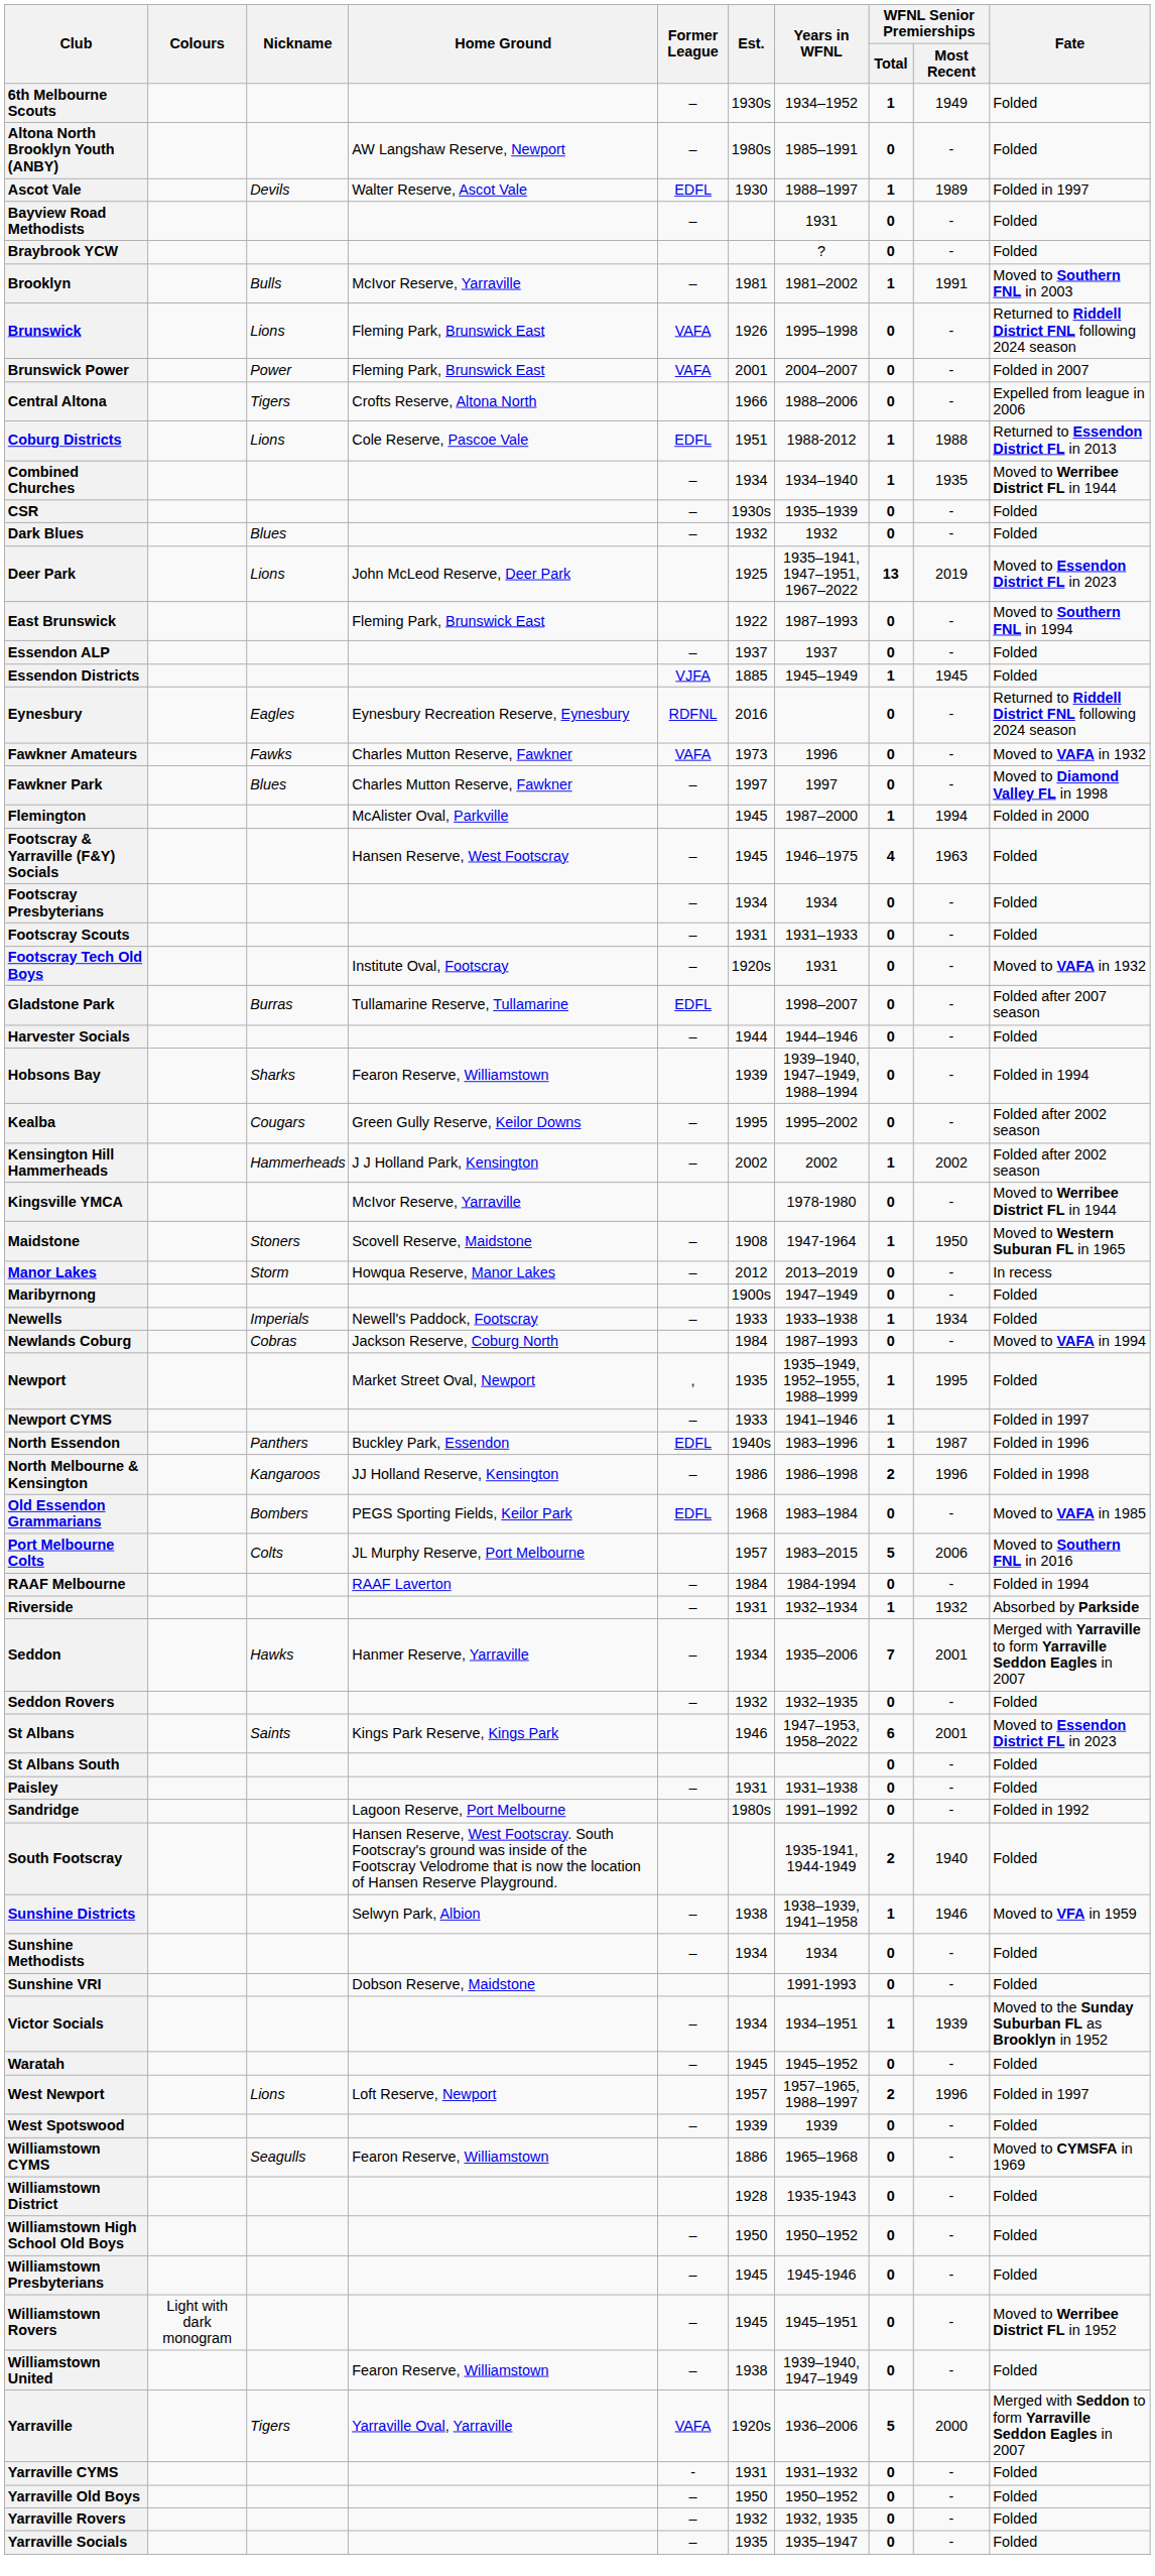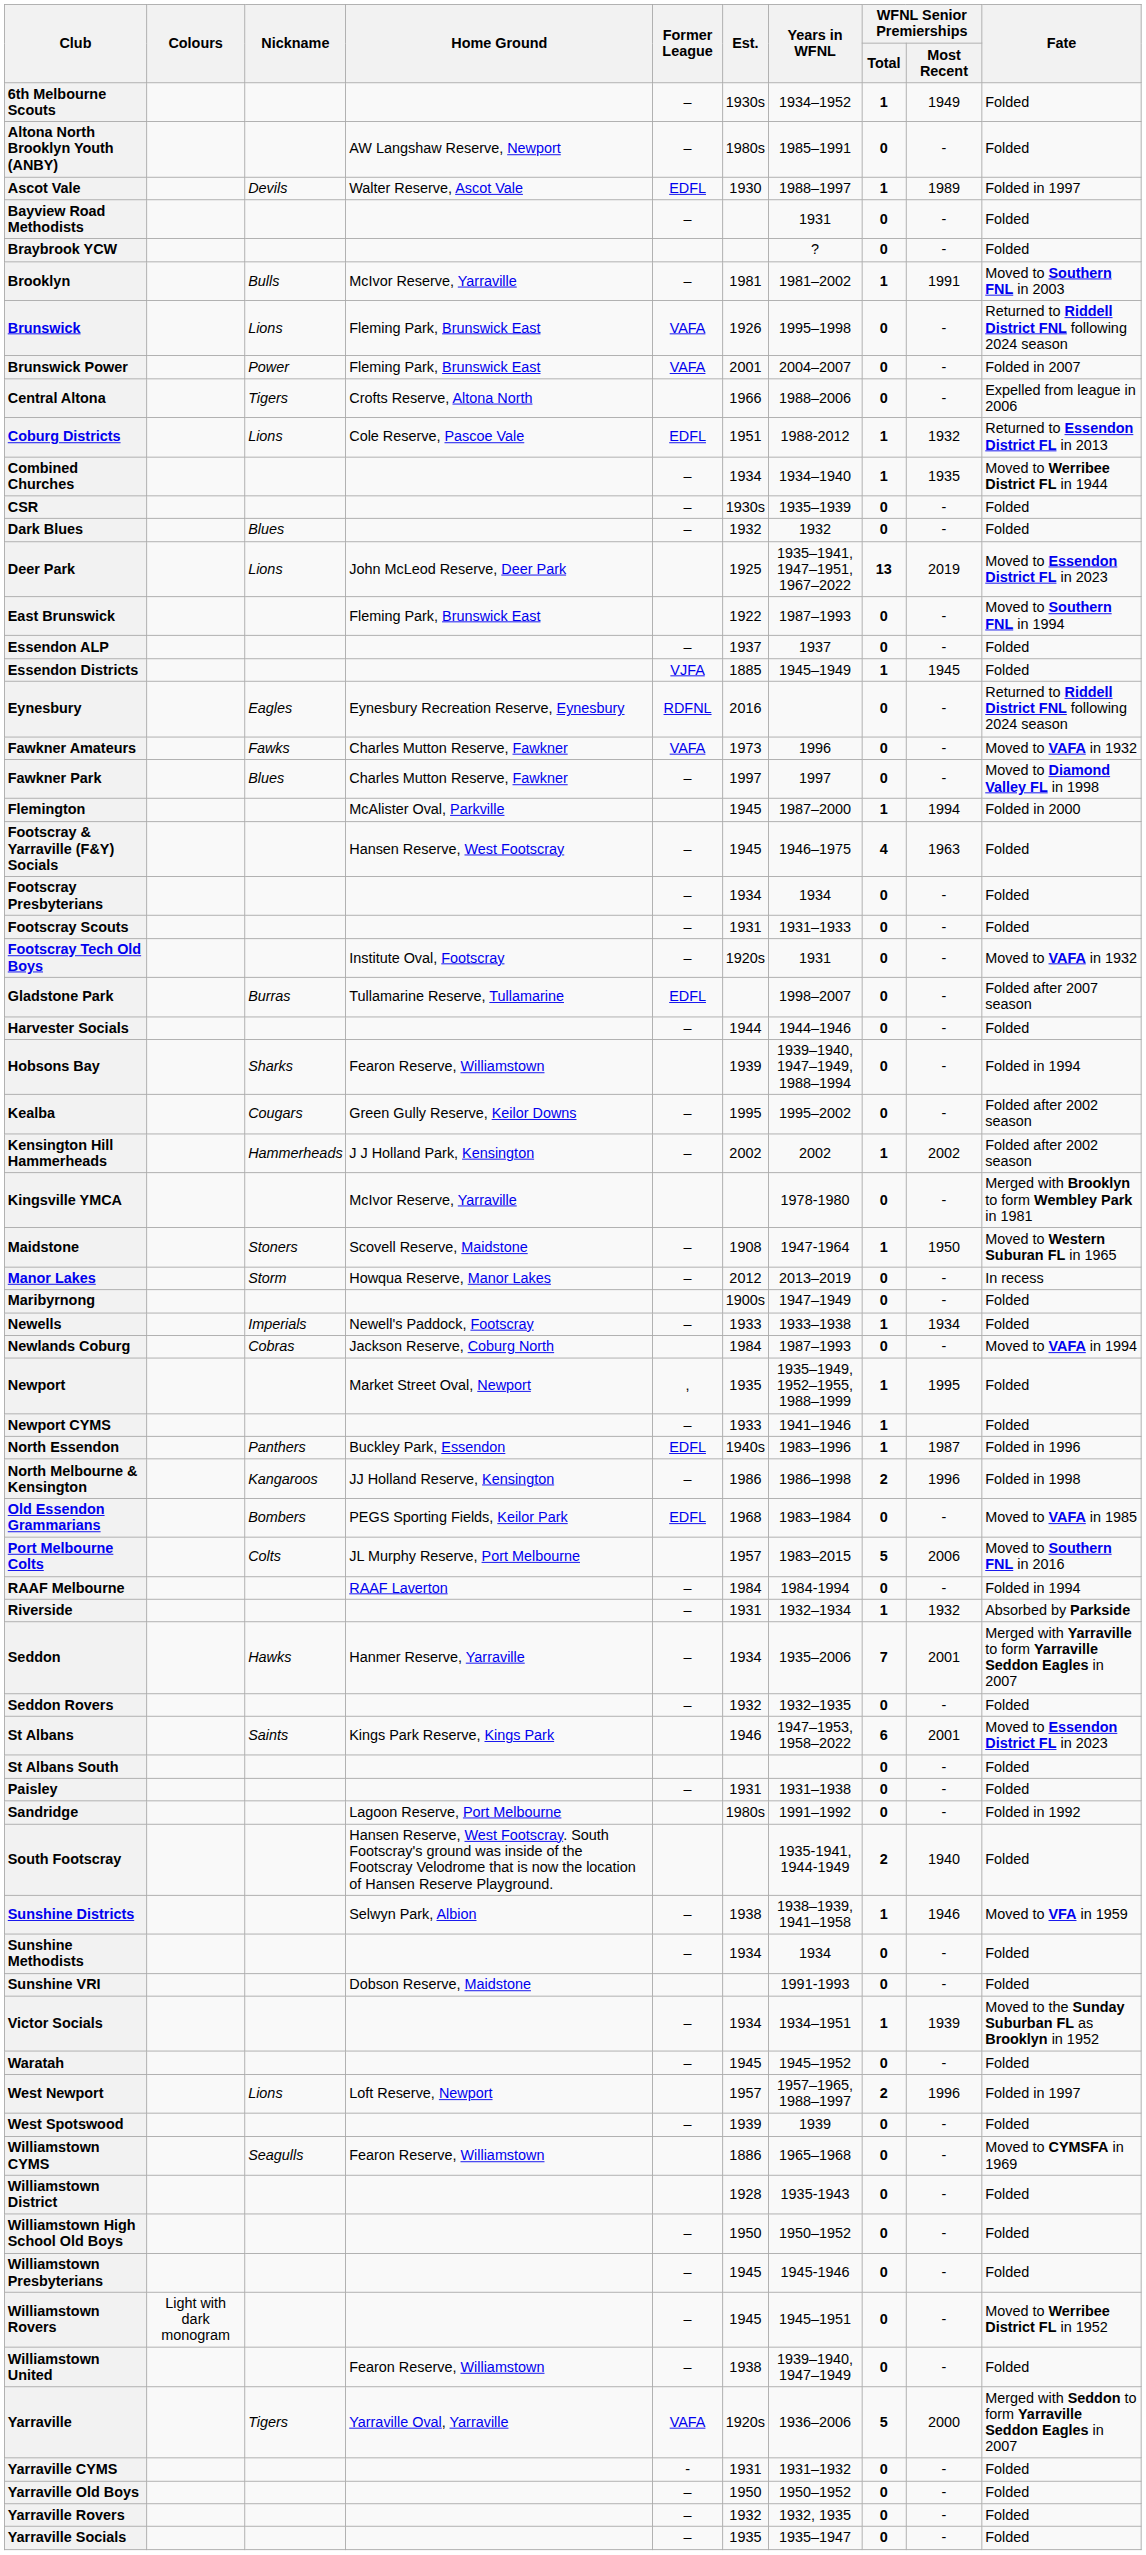Coburg Districts | WFNL Senior Premierships / Most Recent: 1988 -> 1932
Kingsville YMCA | Fate: Moved to Werribee District FL in 1944 -> Merged with Brooklyn to form Wembley Park in 1981
Newport CYMS | Fate: Folded in 1997 -> Folded
